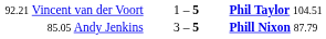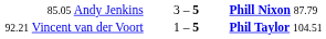rows swapped: 85.05 Andy Jenkins <-> 92.21 Vincent van der Voort
